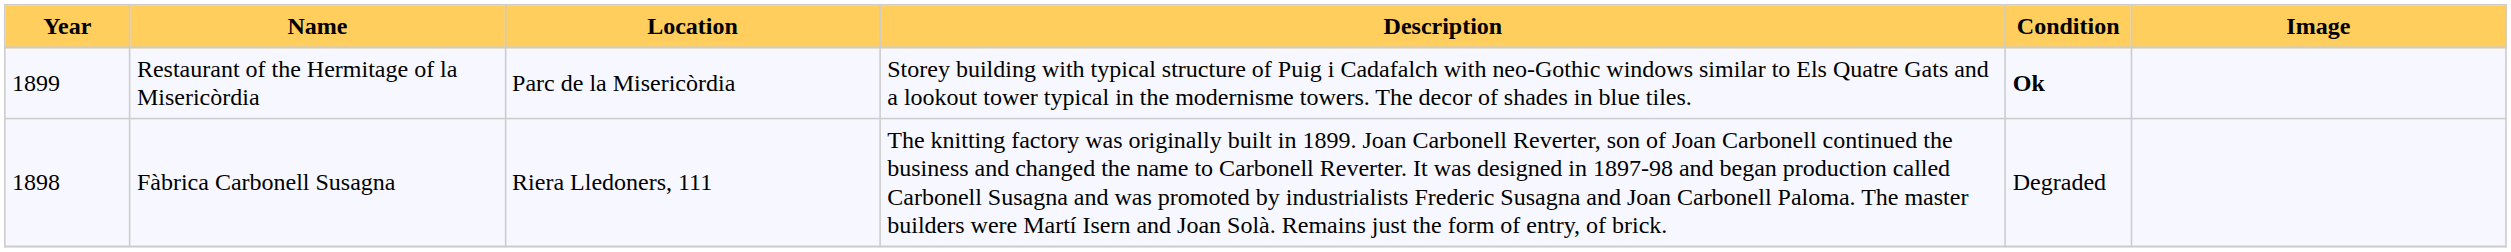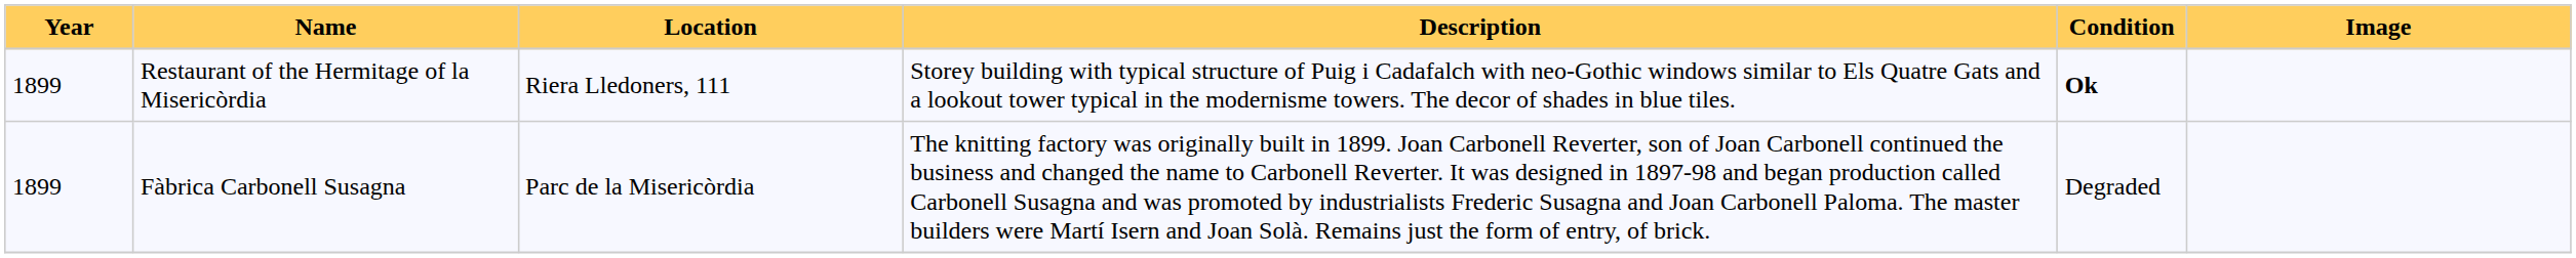Restaurant of the Hermitage of la Misericòrdia | Location: Parc de la Misericòrdia -> Riera Lledoners, 111
Fàbrica Carbonell Susagna | Year: 1898 -> 1899
Fàbrica Carbonell Susagna | Location: Riera Lledoners, 111 -> Parc de la Misericòrdia
